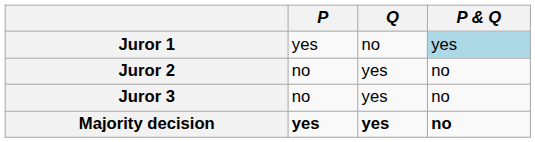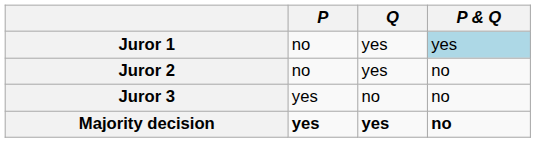Juror 1 | P: yes -> no
Juror 1 | Q: no -> yes
Juror 3 | P: no -> yes
Juror 3 | Q: yes -> no
